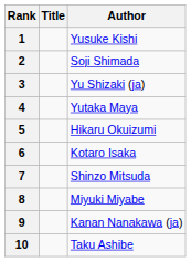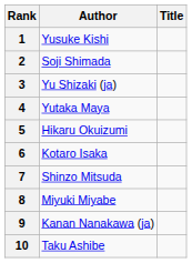columns swapped: Author <-> Title
